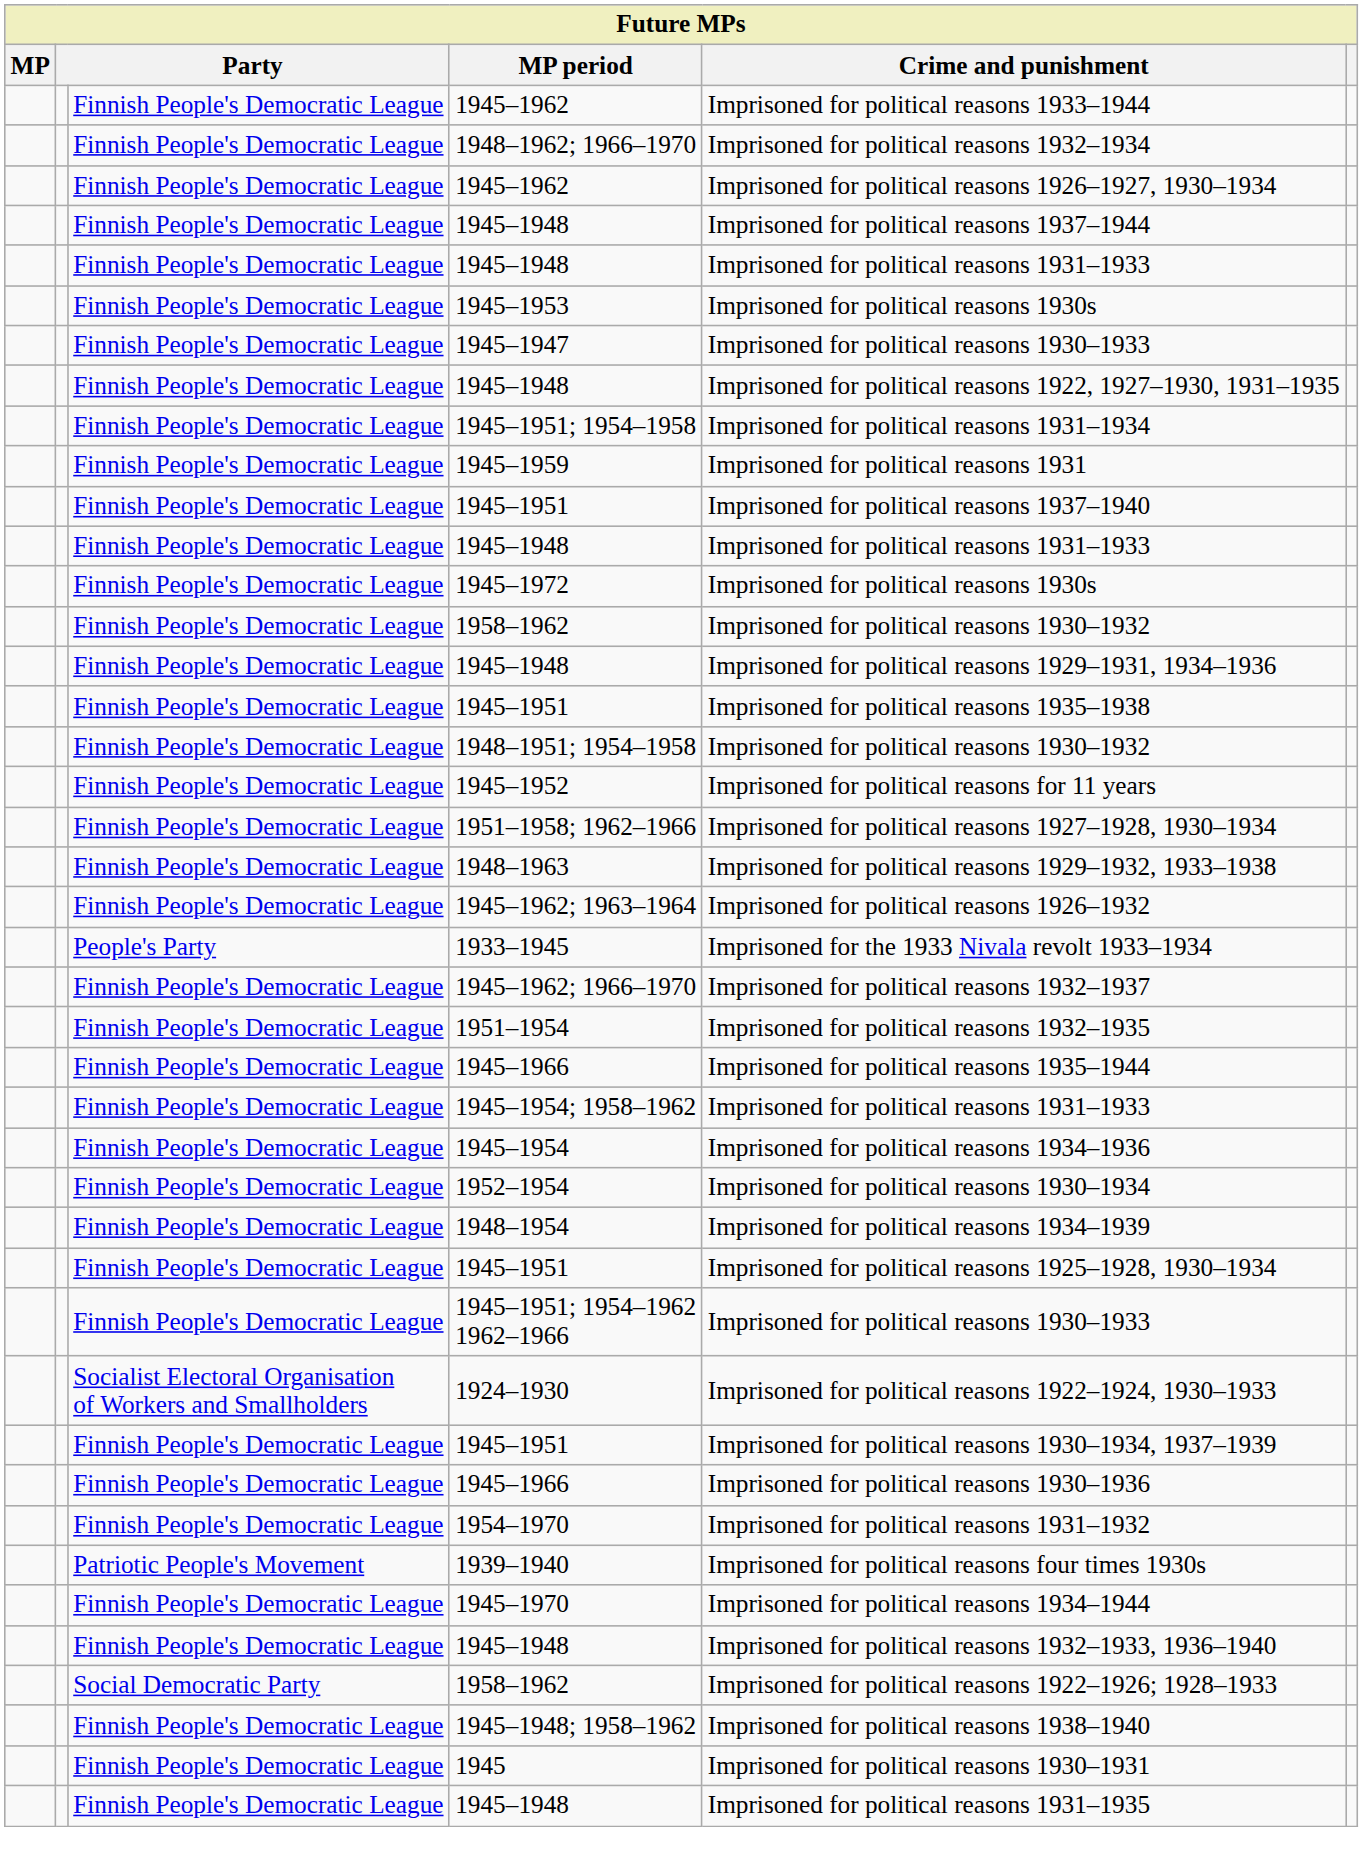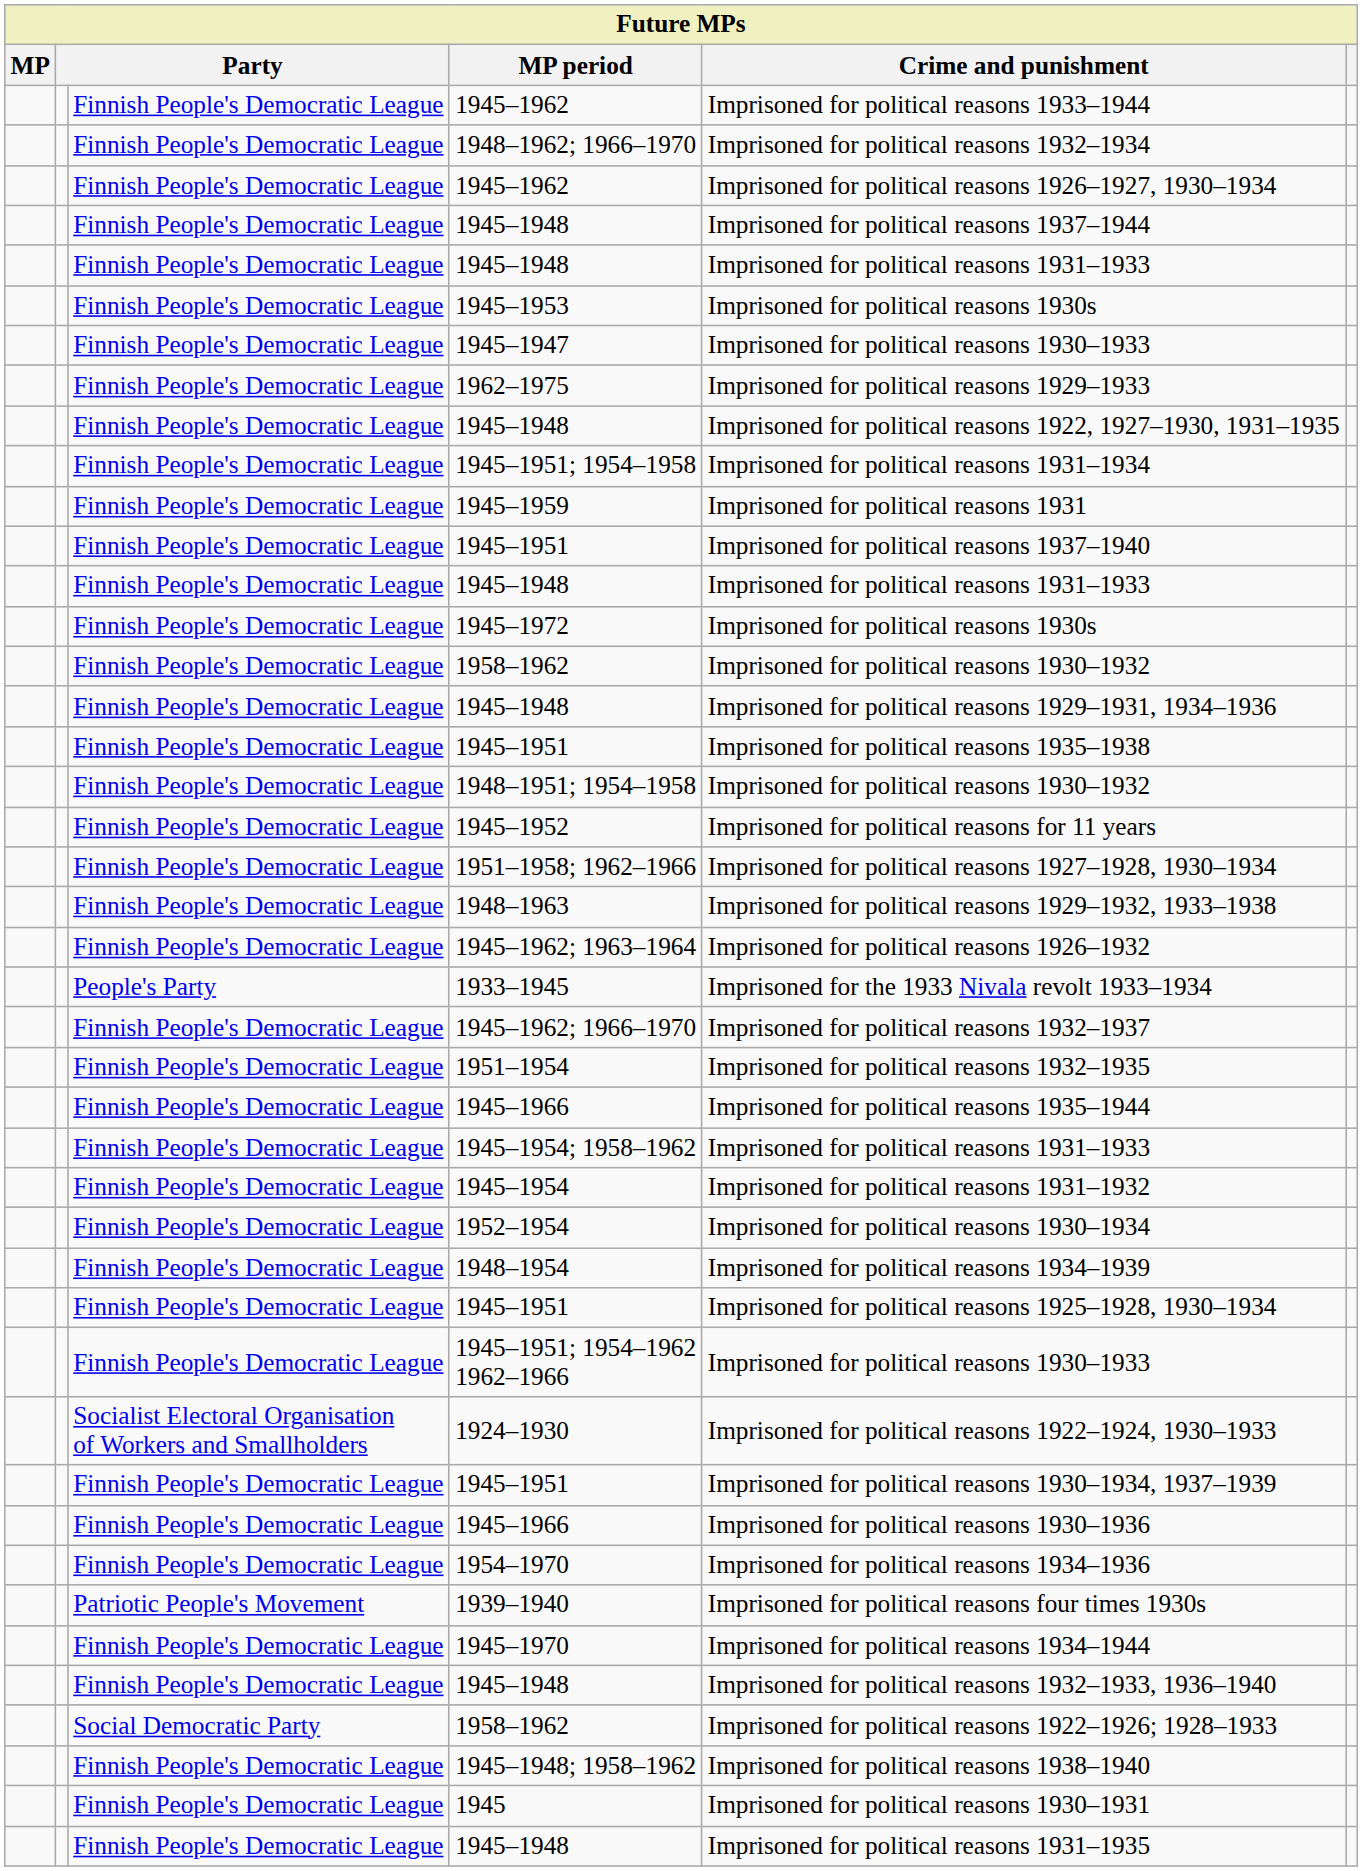+ row: Finnish People's Democratic League | 1962–1975 | Imprisoned for political reasons 1929–1933
1945–1954 | Crime and punishment: Imprisoned for political reasons 1934–1936 -> Imprisoned for political reasons 1931–1932
1954–1970 | Crime and punishment: Imprisoned for political reasons 1931–1932 -> Imprisoned for political reasons 1934–1936
